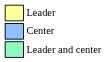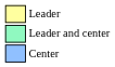rows swapped: Center <-> Leader and center
